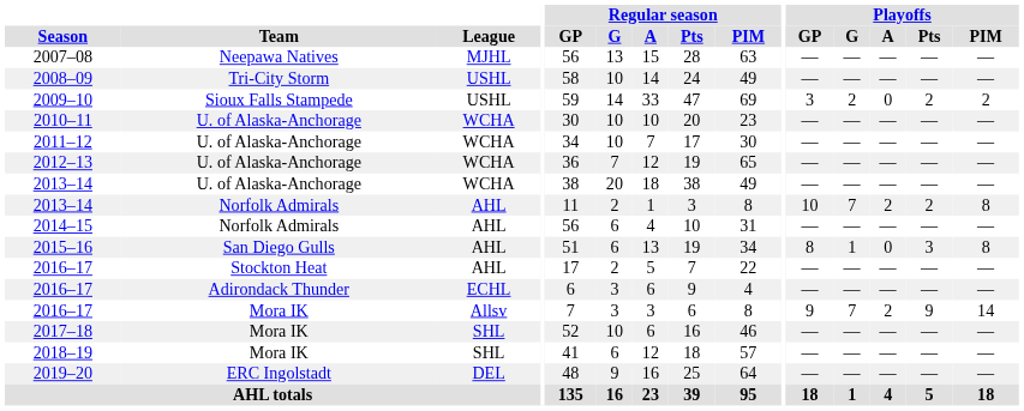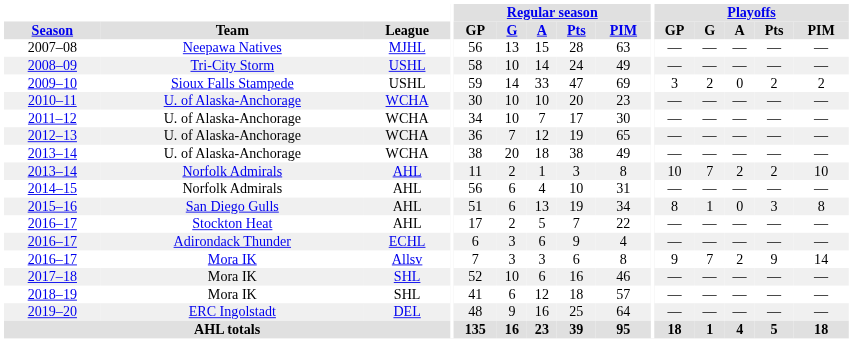2013–14 / Norfolk Admirals | Playoffs / PIM: 8 -> 10
